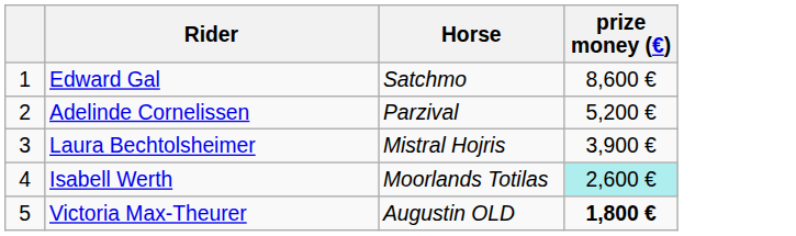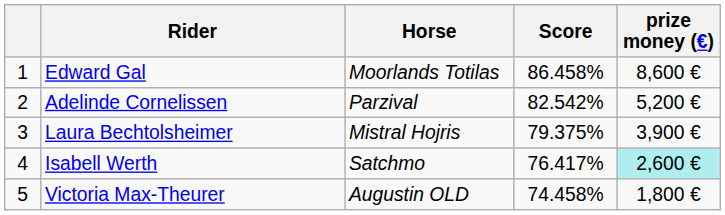+ column: Score | 86.458% | 82.542% | 79.375% | 76.417% | 74.458%
Edward Gal | Horse: Satchmo -> Moorlands Totilas
Isabell Werth | Horse: Moorlands Totilas -> Satchmo
Victoria Max-Theurer | prize money (€): bold -> normal
